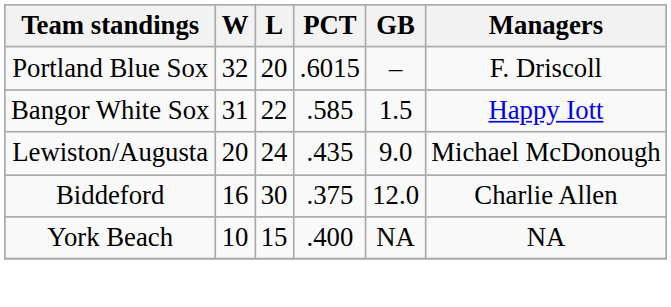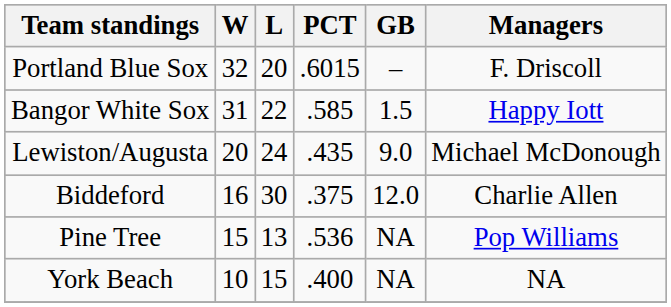+ row: Pine Tree | 15 | 13 | .536 | NA | Pop Williams
